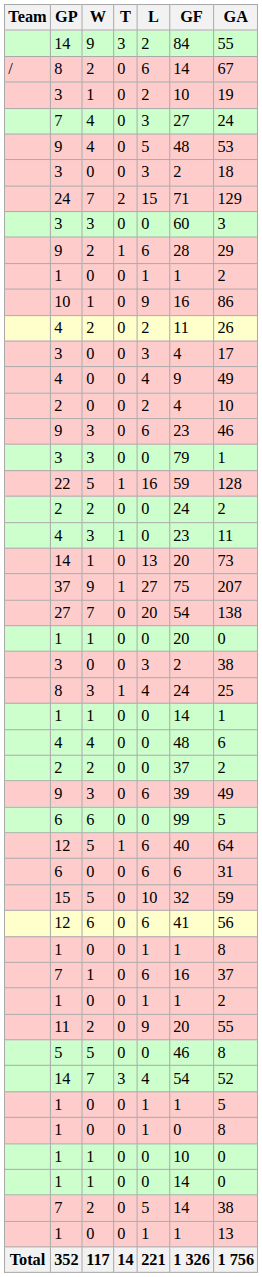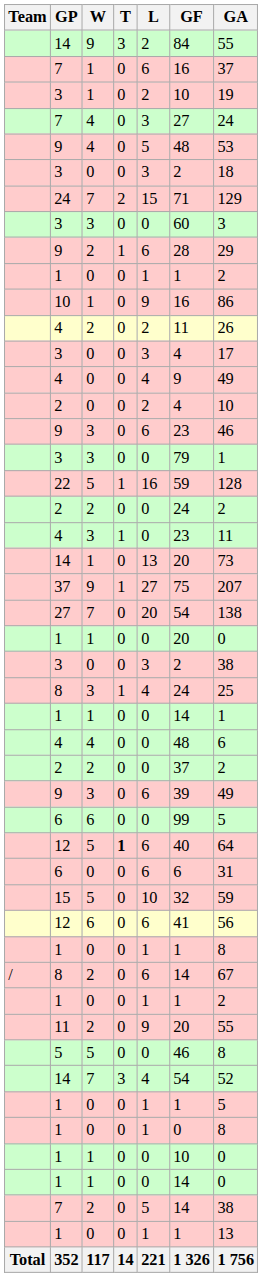rows swapped: 7 / 1 <-> 8 / 2
12 / 5 | T: normal -> bold
